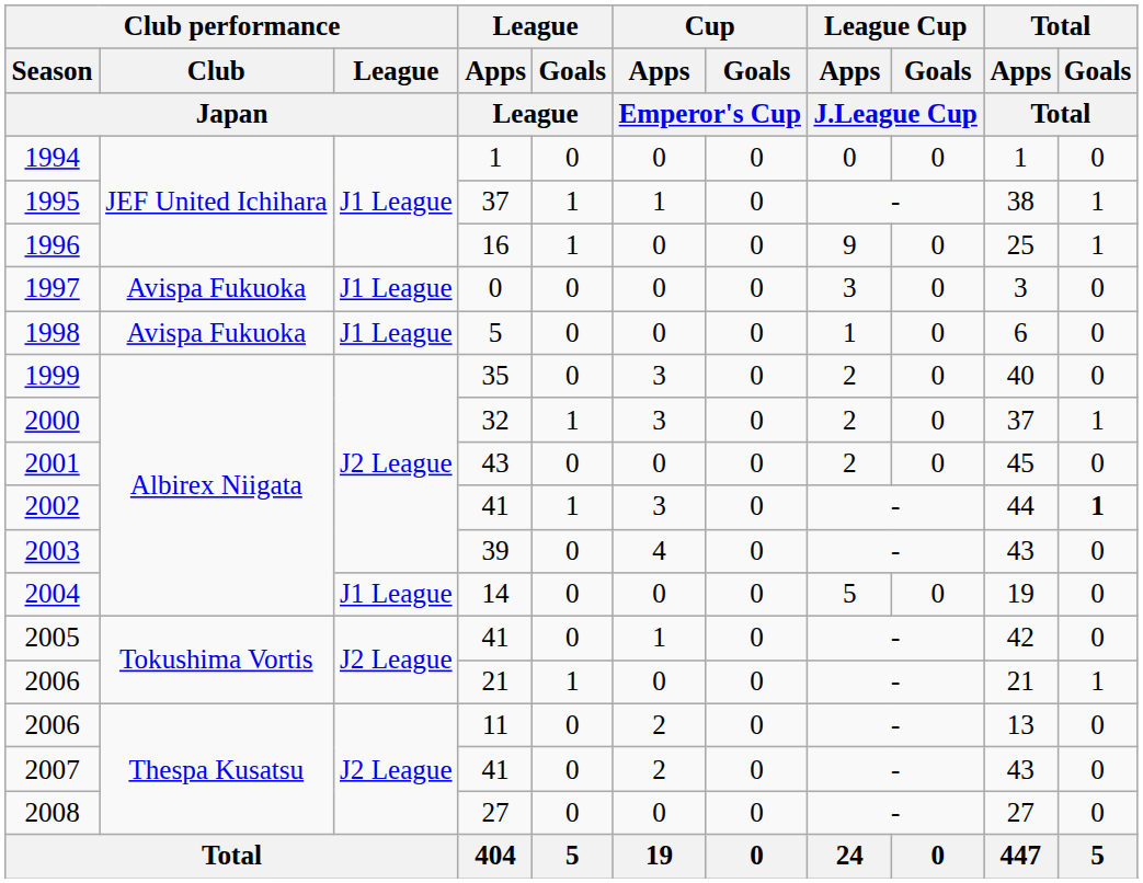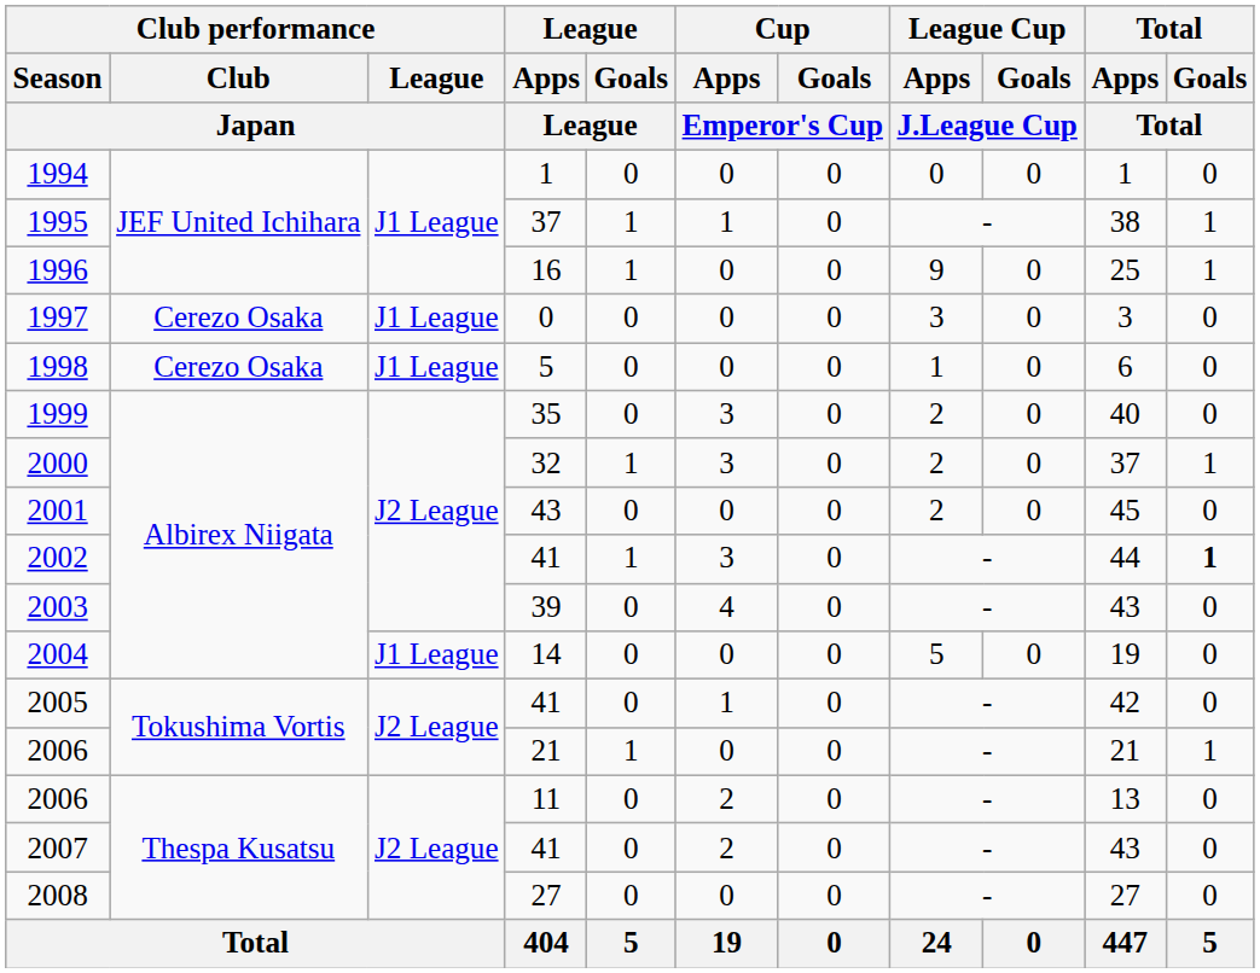1997 | Club performance / Club / Japan: Avispa Fukuoka -> Cerezo Osaka
1998 | Club performance / Club / Japan: Avispa Fukuoka -> Cerezo Osaka
